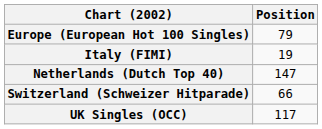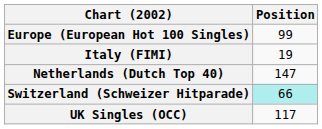Europe (European Hot 100 Singles) | Position: 79 -> 99
Switzerland (Schweizer Hitparade) | Position: no background -> paleturquoise background
